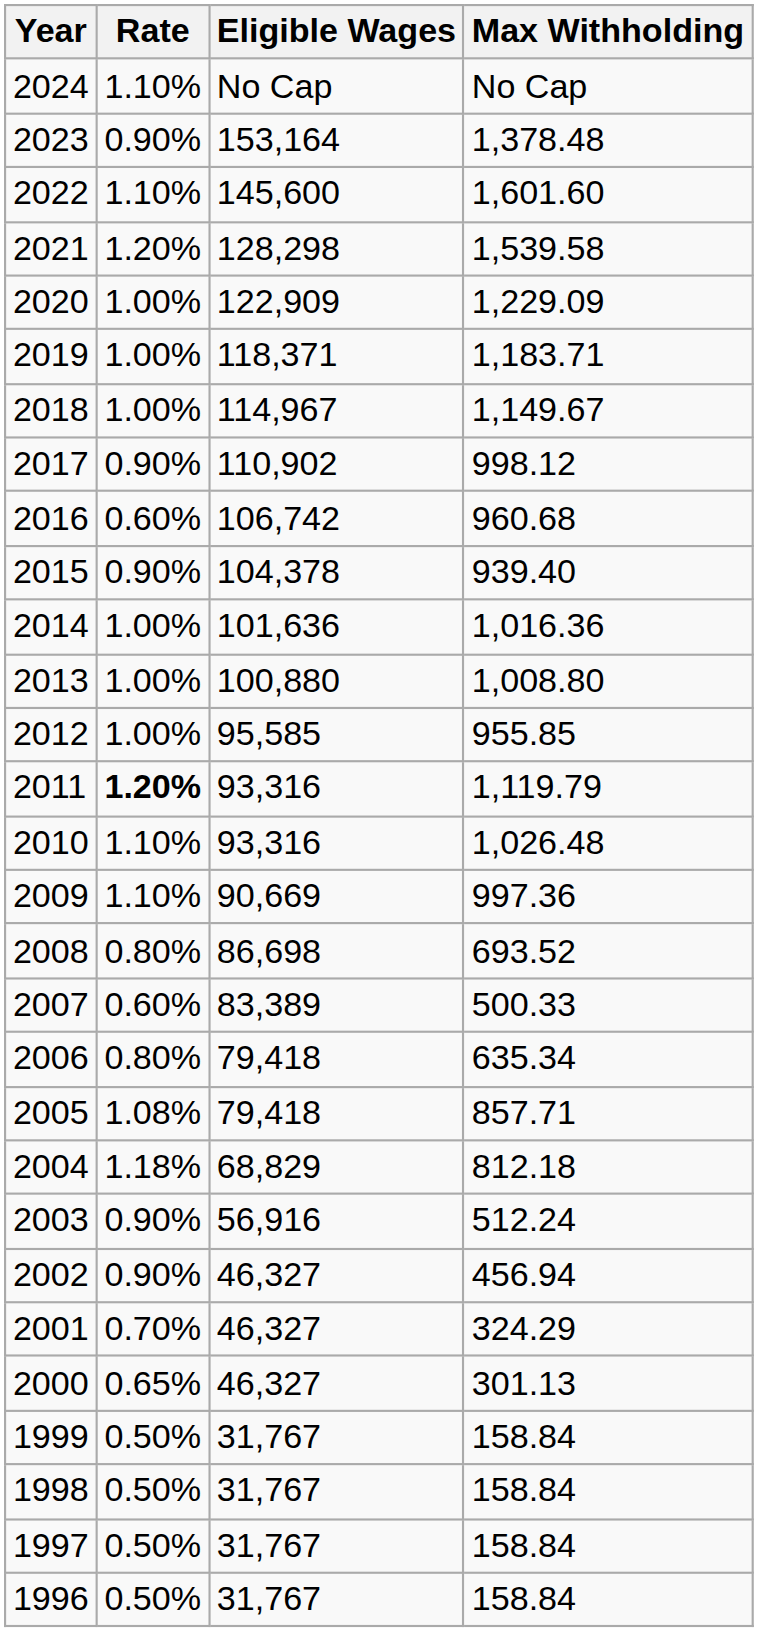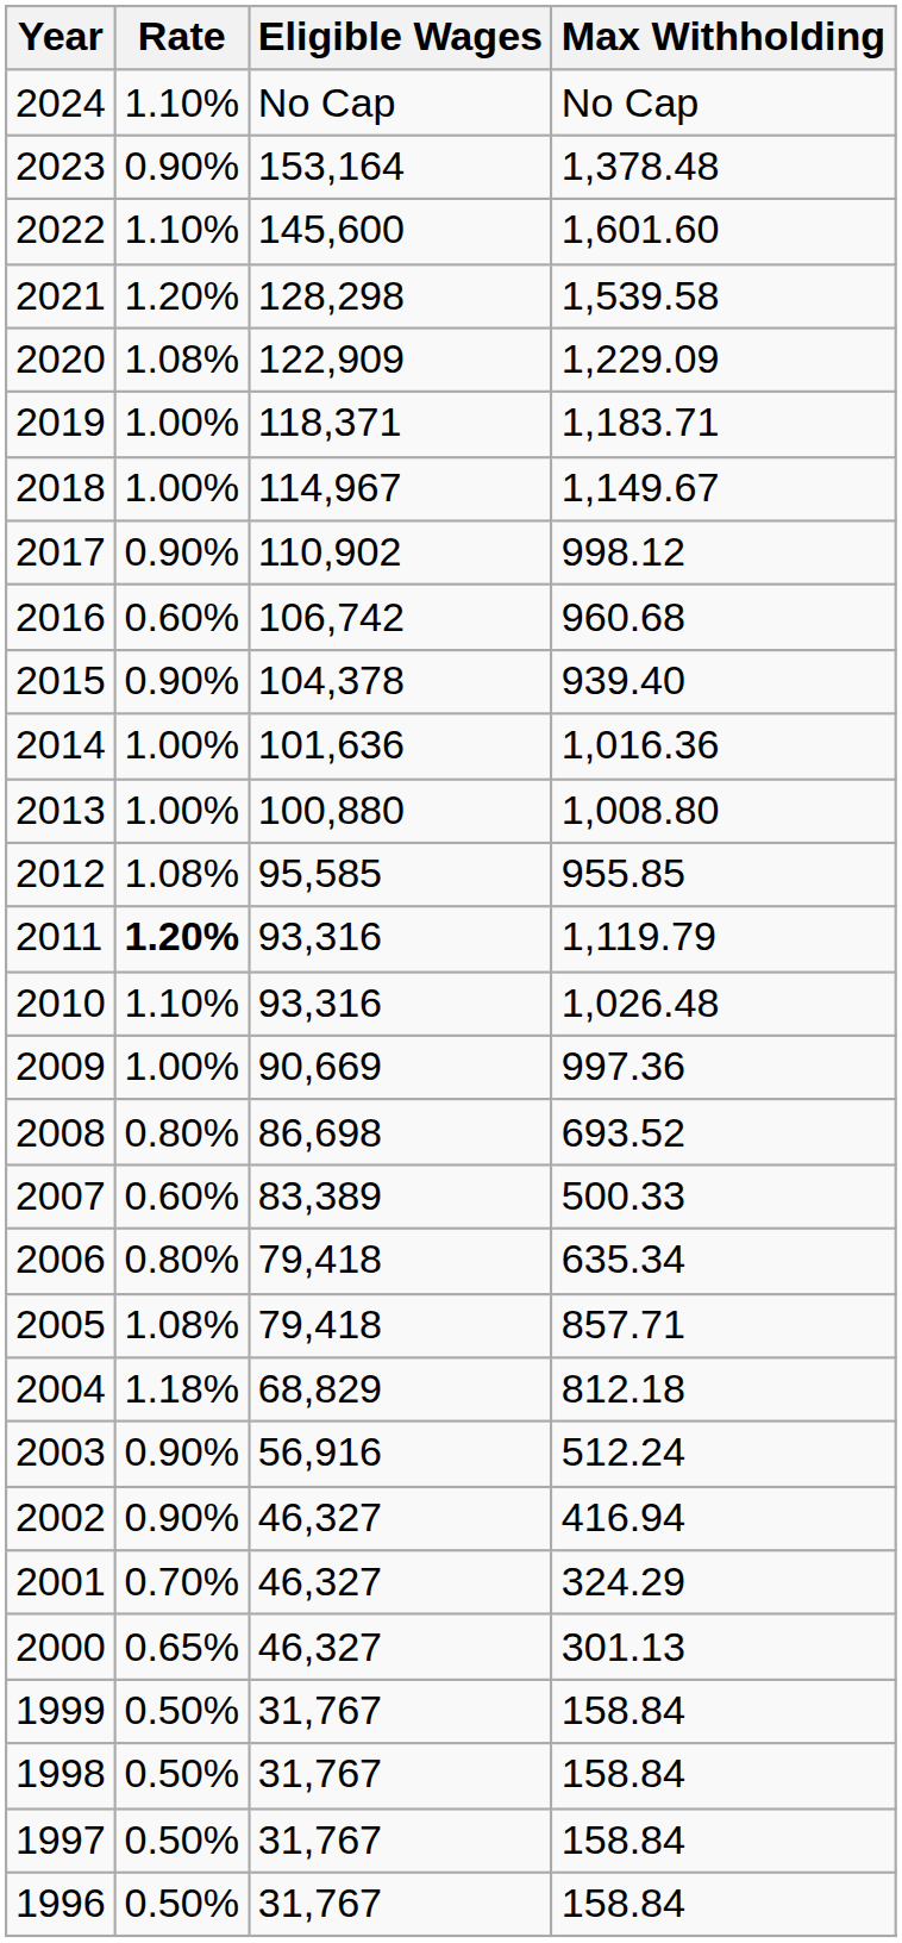2020 | Rate: 1.00% -> 1.08%
2012 | Rate: 1.00% -> 1.08%
2009 | Rate: 1.10% -> 1.00%
2002 | Max Withholding: 456.94 -> 416.94
